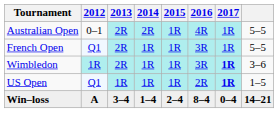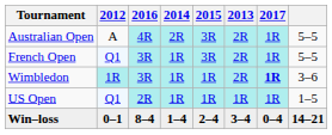columns swapped: 2013 <-> 2016
Australian Open | 2012: 0–1 -> A
Australian Open | 2015: 1R -> 3R
French Open | 2015: 1R -> 3R
US Open | 2017: bold -> normal
Win–loss | 2012: A -> 0–1
